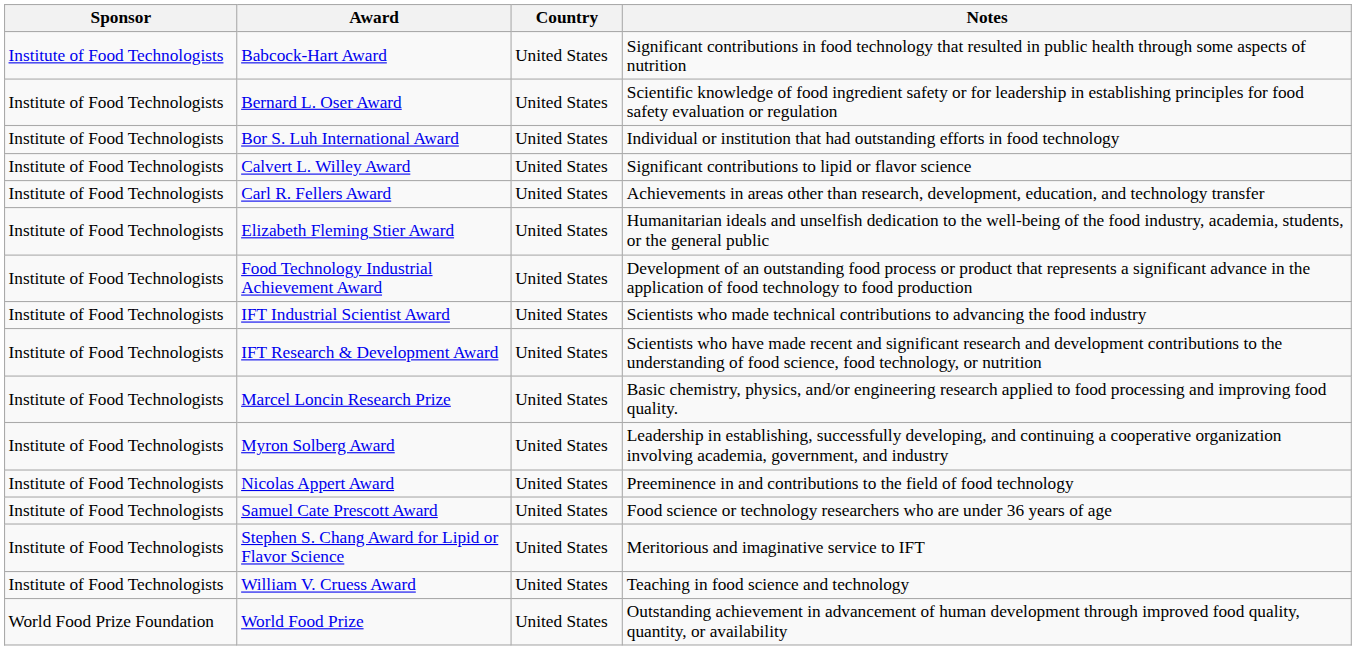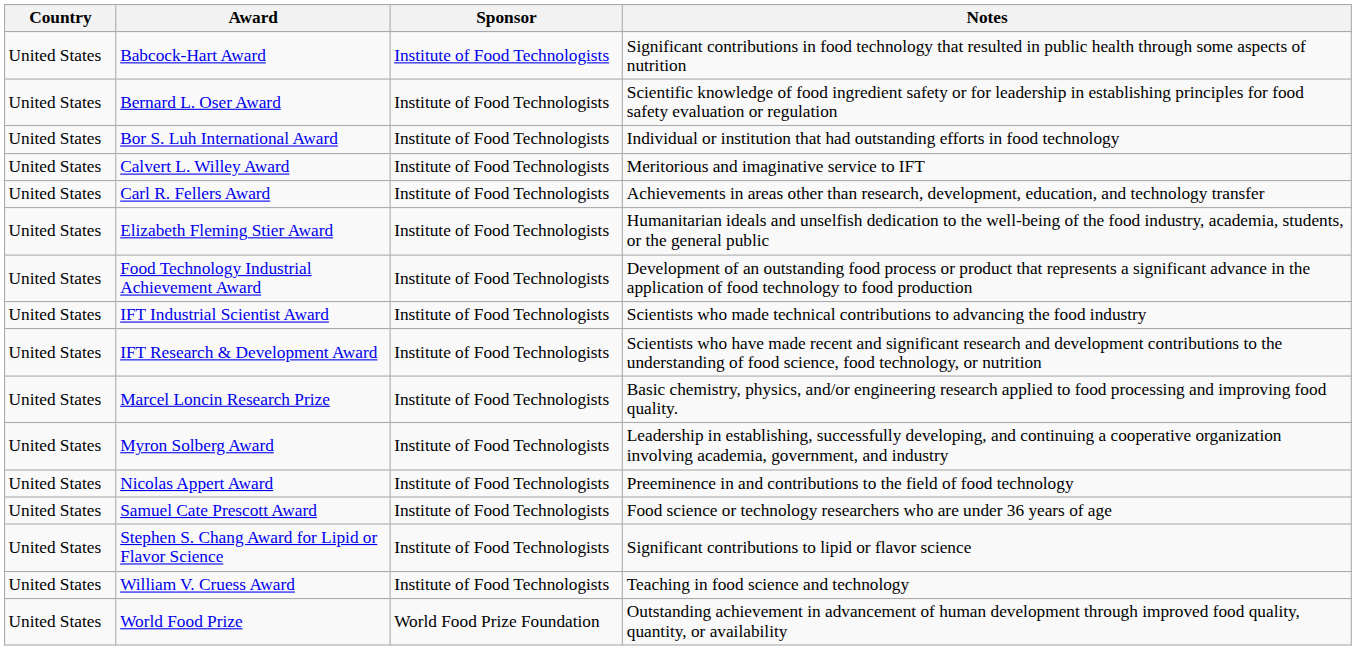columns swapped: Country <-> Sponsor
Calvert L. Willey Award | Notes: Significant contributions to lipid or flavor science -> Meritorious and imaginative service to IFT
Stephen S. Chang Award for Lipid or Flavor Science | Notes: Meritorious and imaginative service to IFT -> Significant contributions to lipid or flavor science
